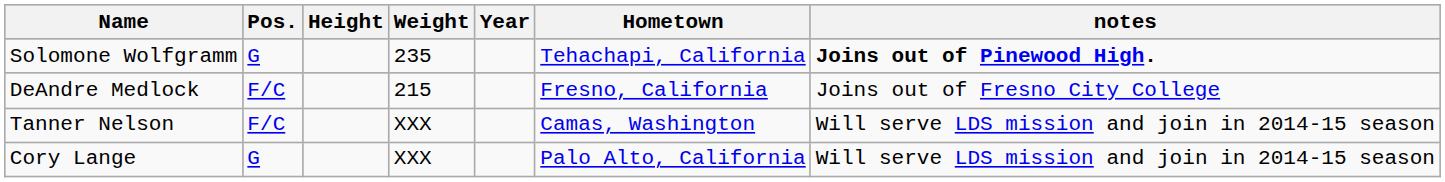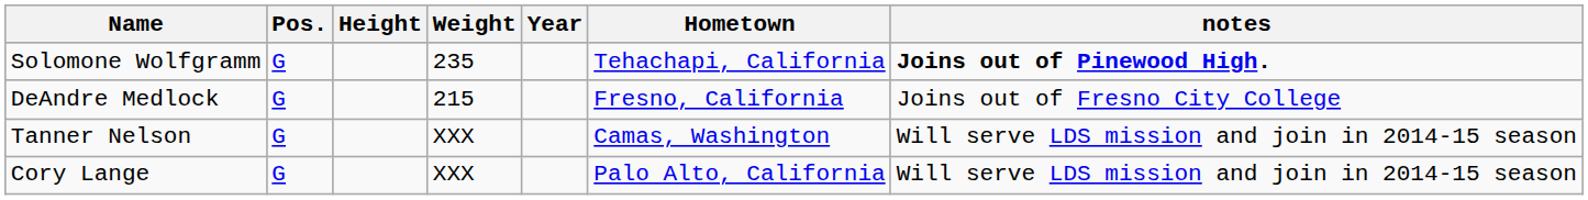DeAndre Medlock | Pos.: F/C -> G
Tanner Nelson | Pos.: F/C -> G
